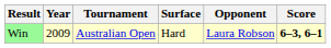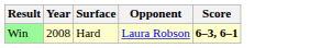- column: Tournament | Australian Open
Win | Year: 2009 -> 2008
